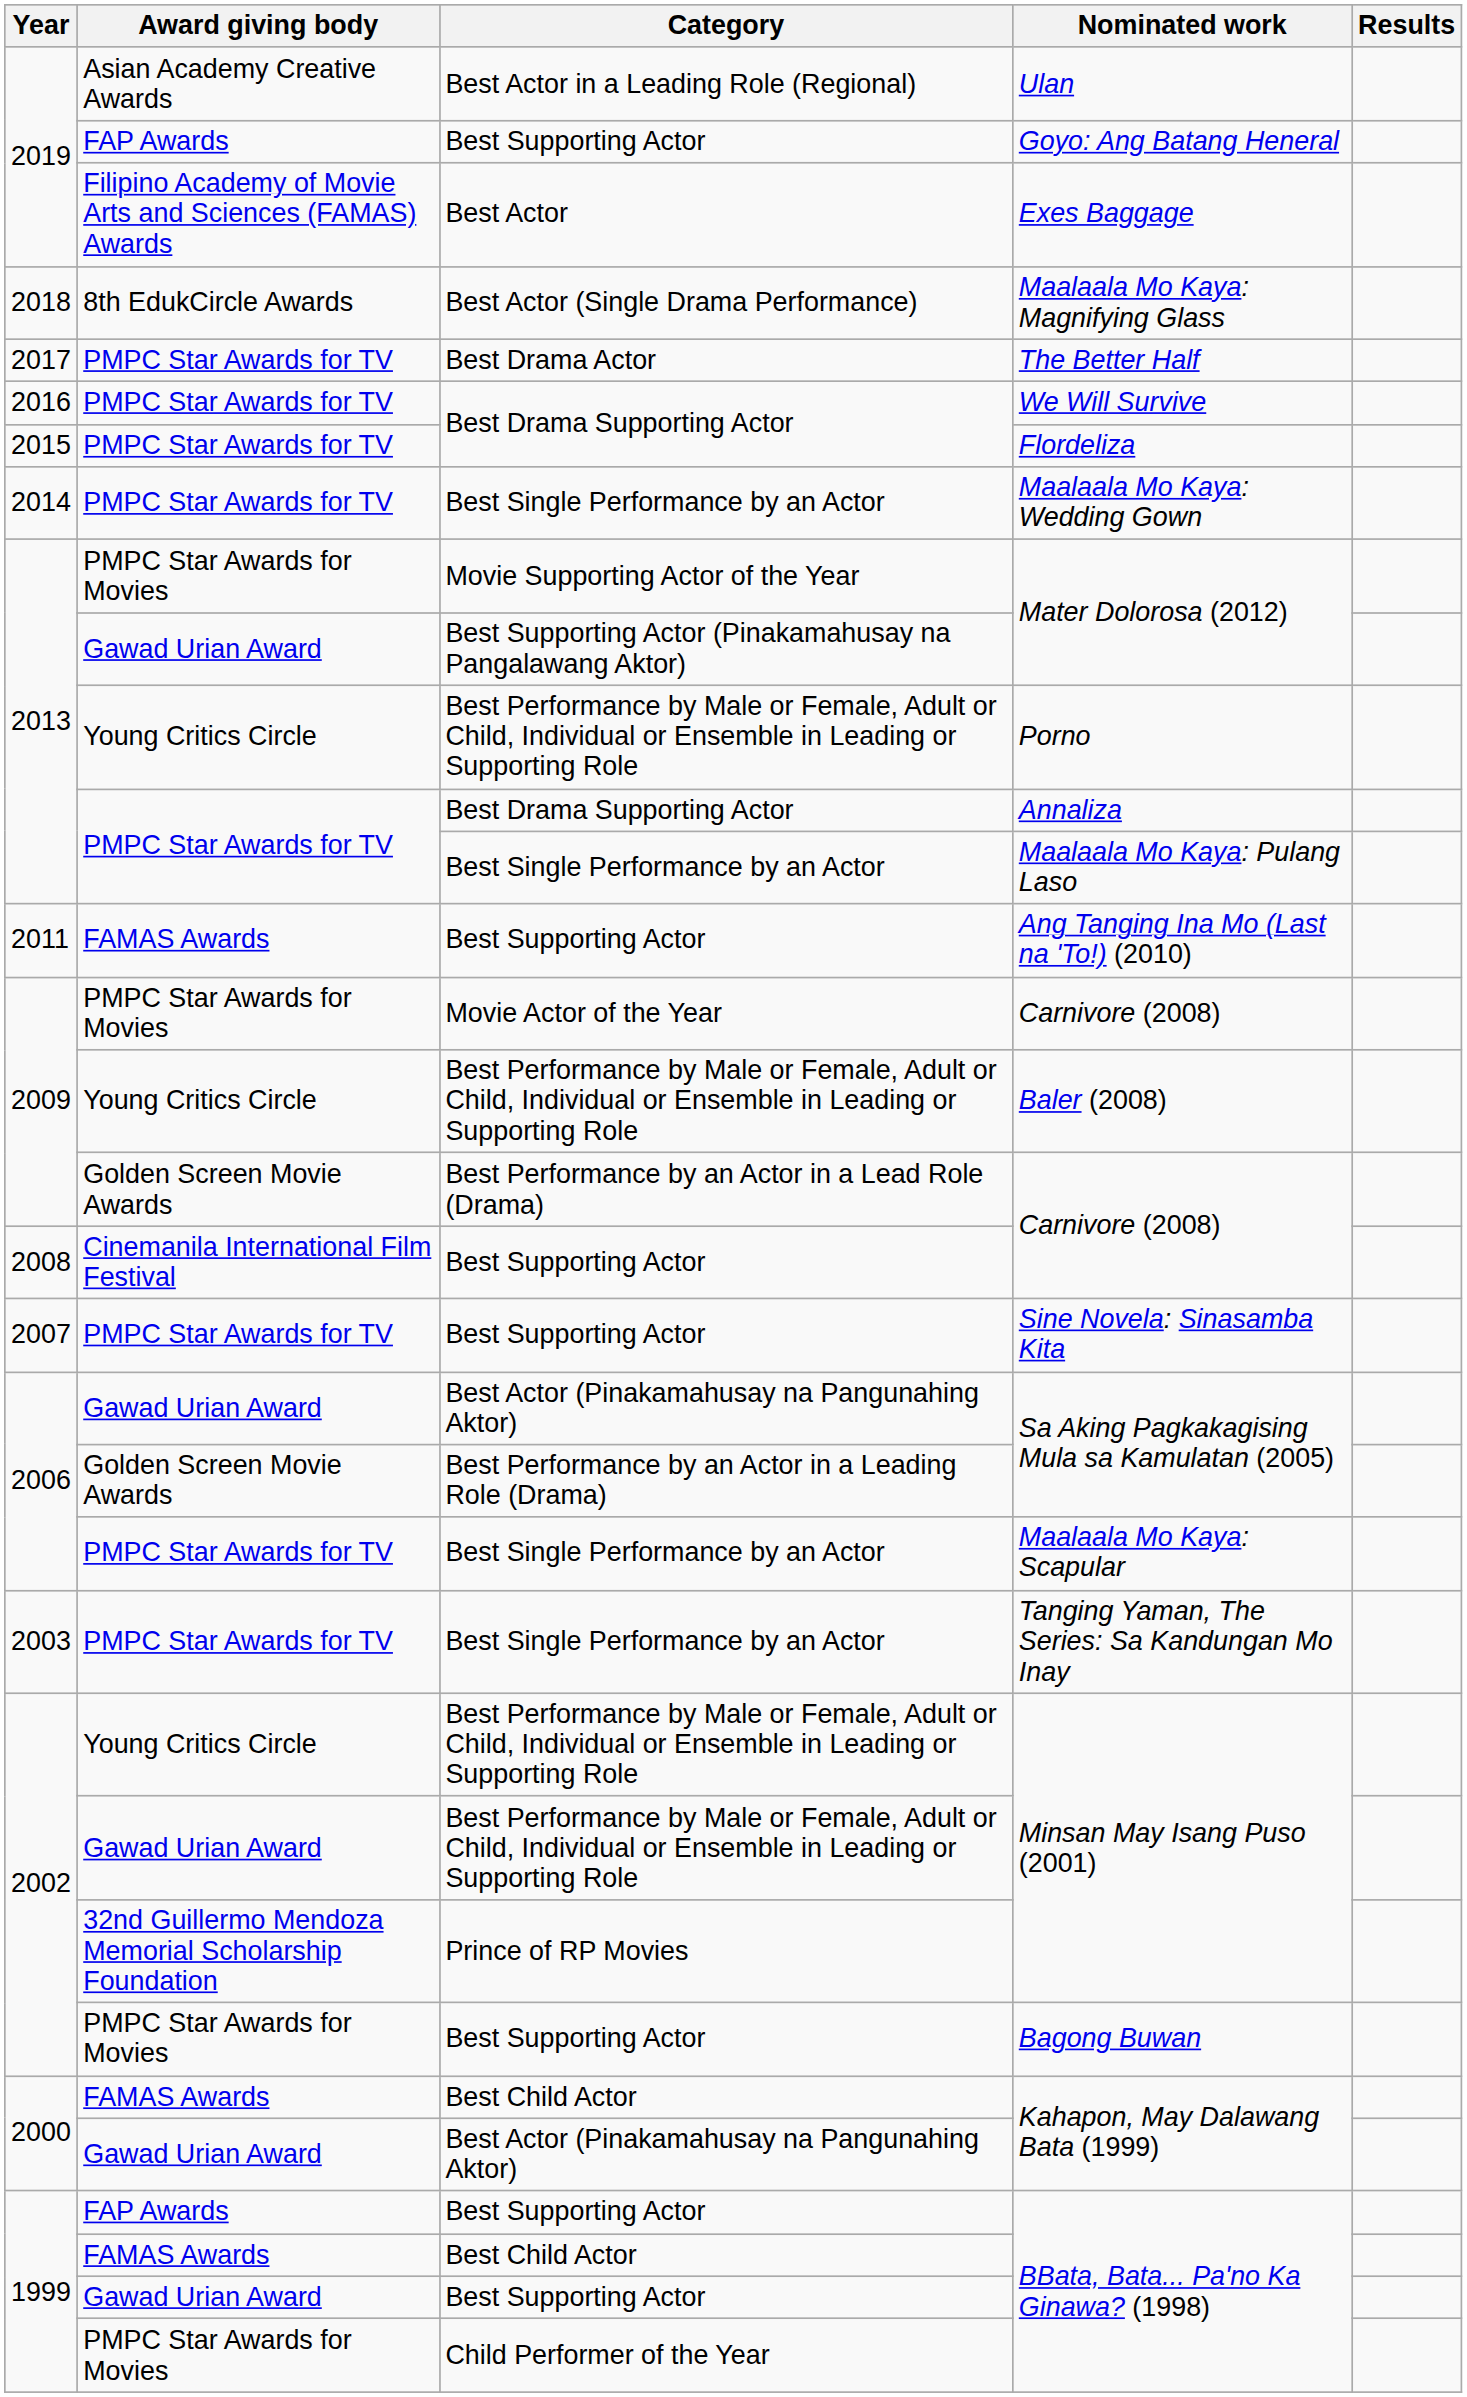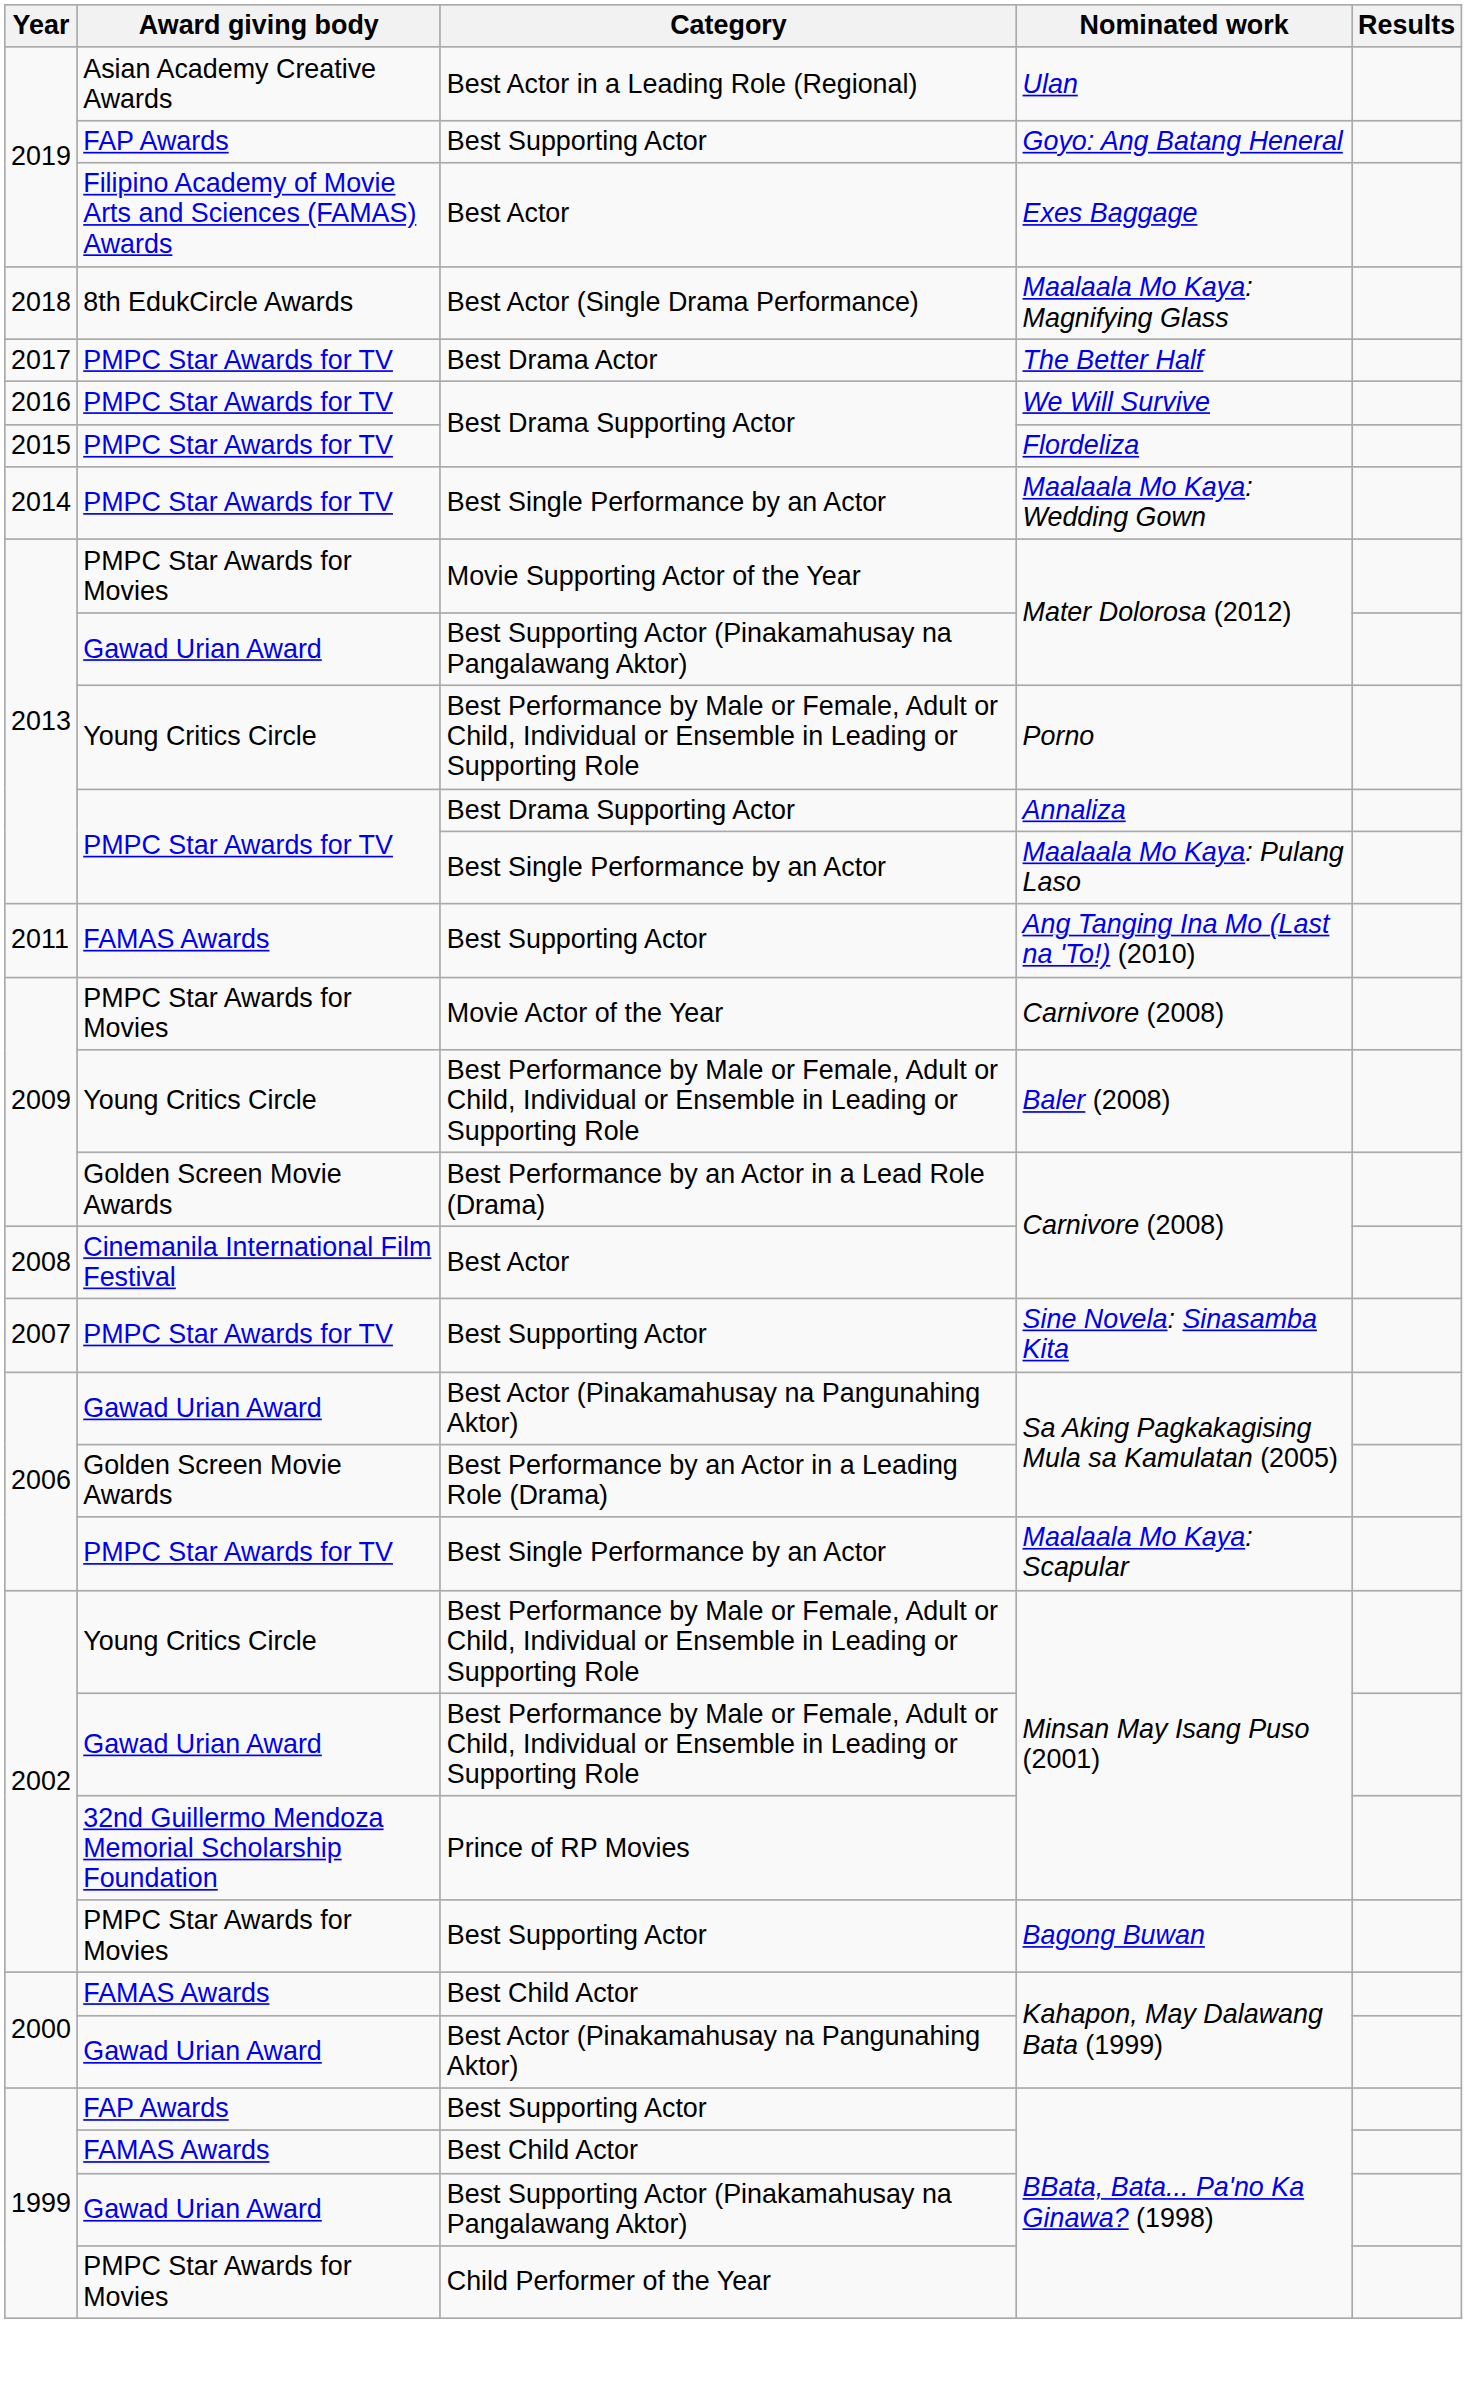Cinemanila International Film Festival / Carnivore (2008) | Category: Best Supporting Actor -> Best Actor
- row: 2003 | PMPC Star Awards for TV | Best Single Performance by an Actor | Tanging Yaman, The Series: Sa Kandungan Mo Inay
Gawad Urian Award / BBata, Bata... Pa'no Ka Ginawa? (1998) | Category: Best Supporting Actor -> Best Supporting Actor (Pinakamahusay na Pangalawang Aktor)
